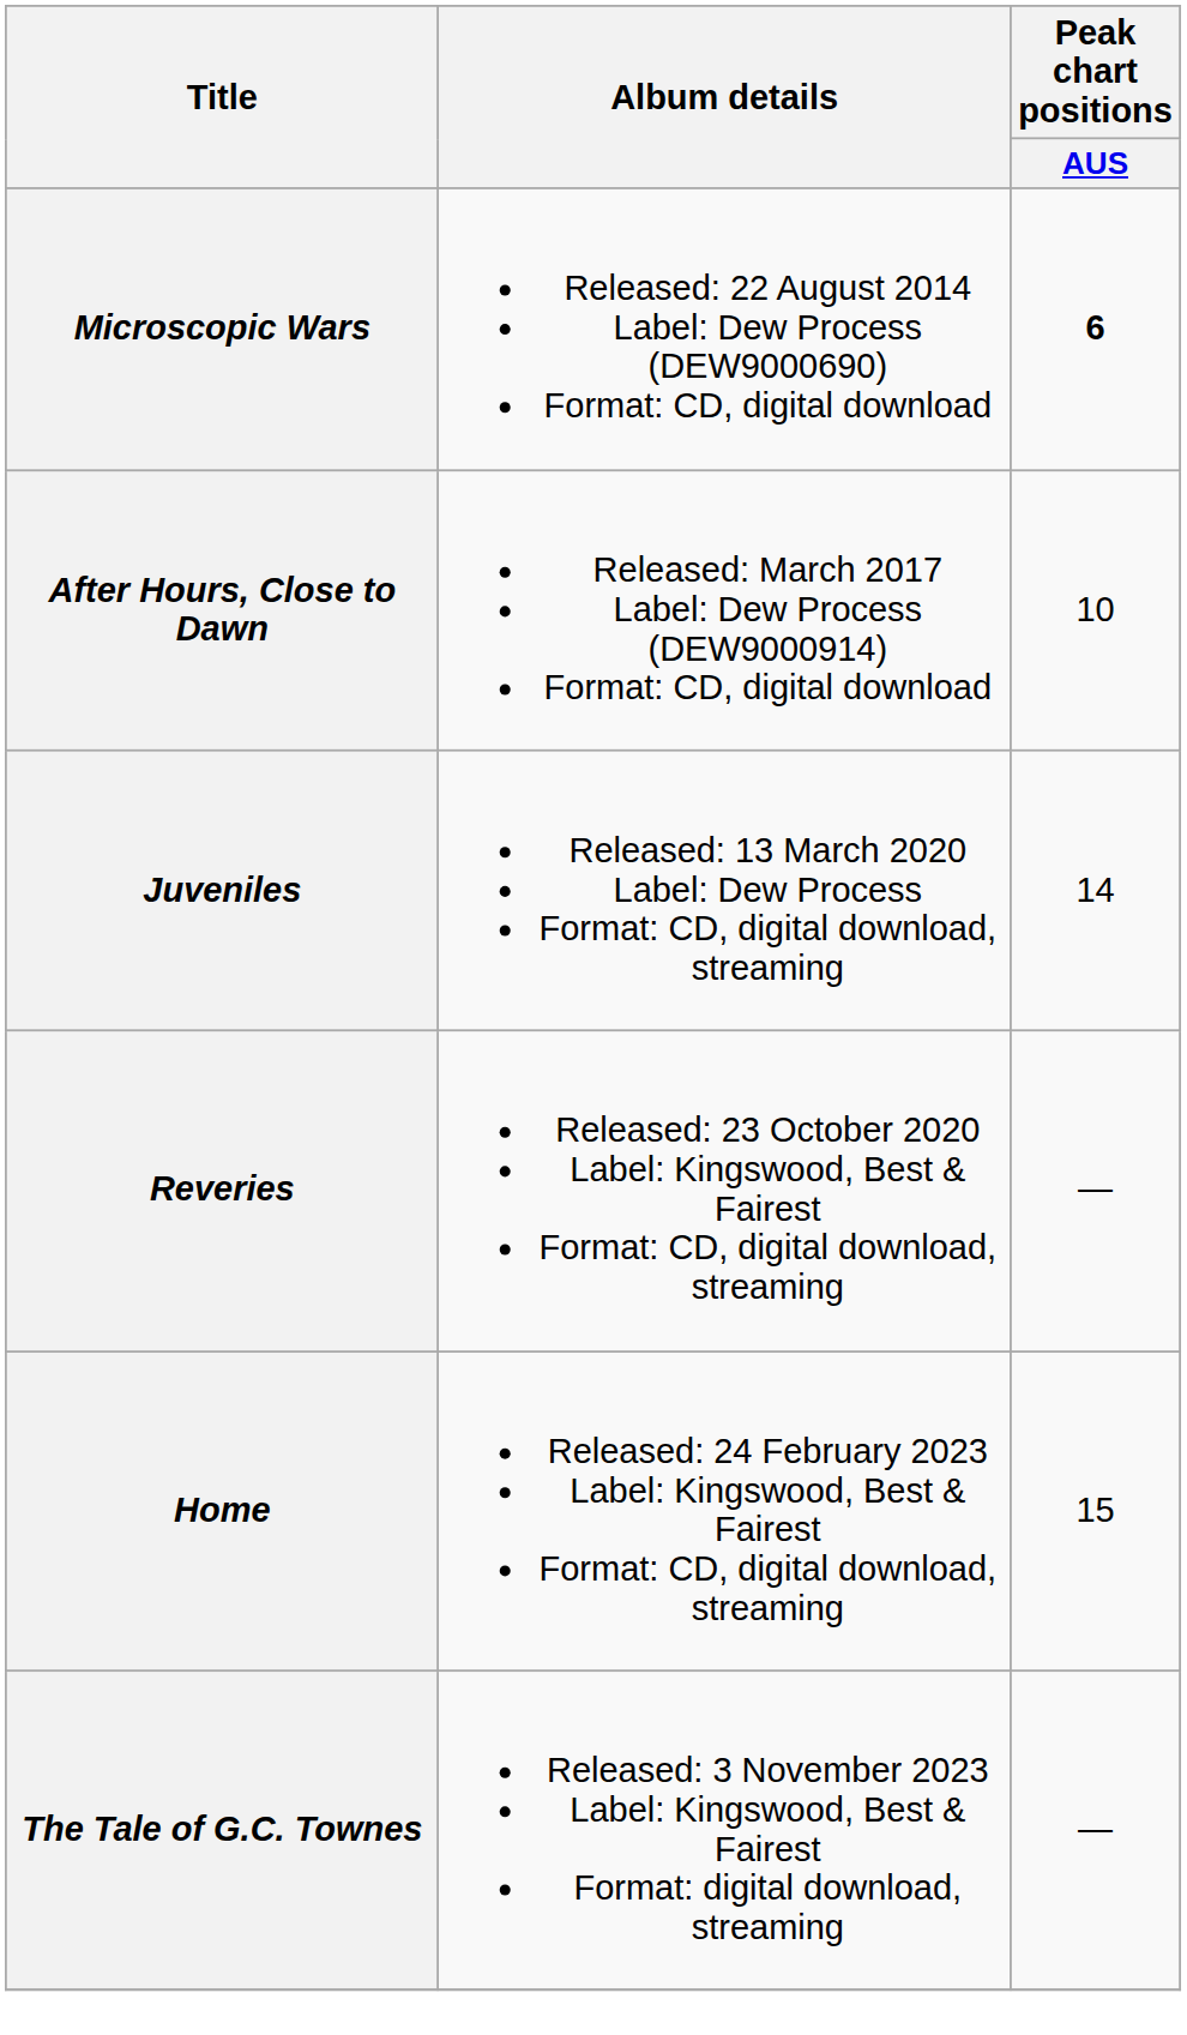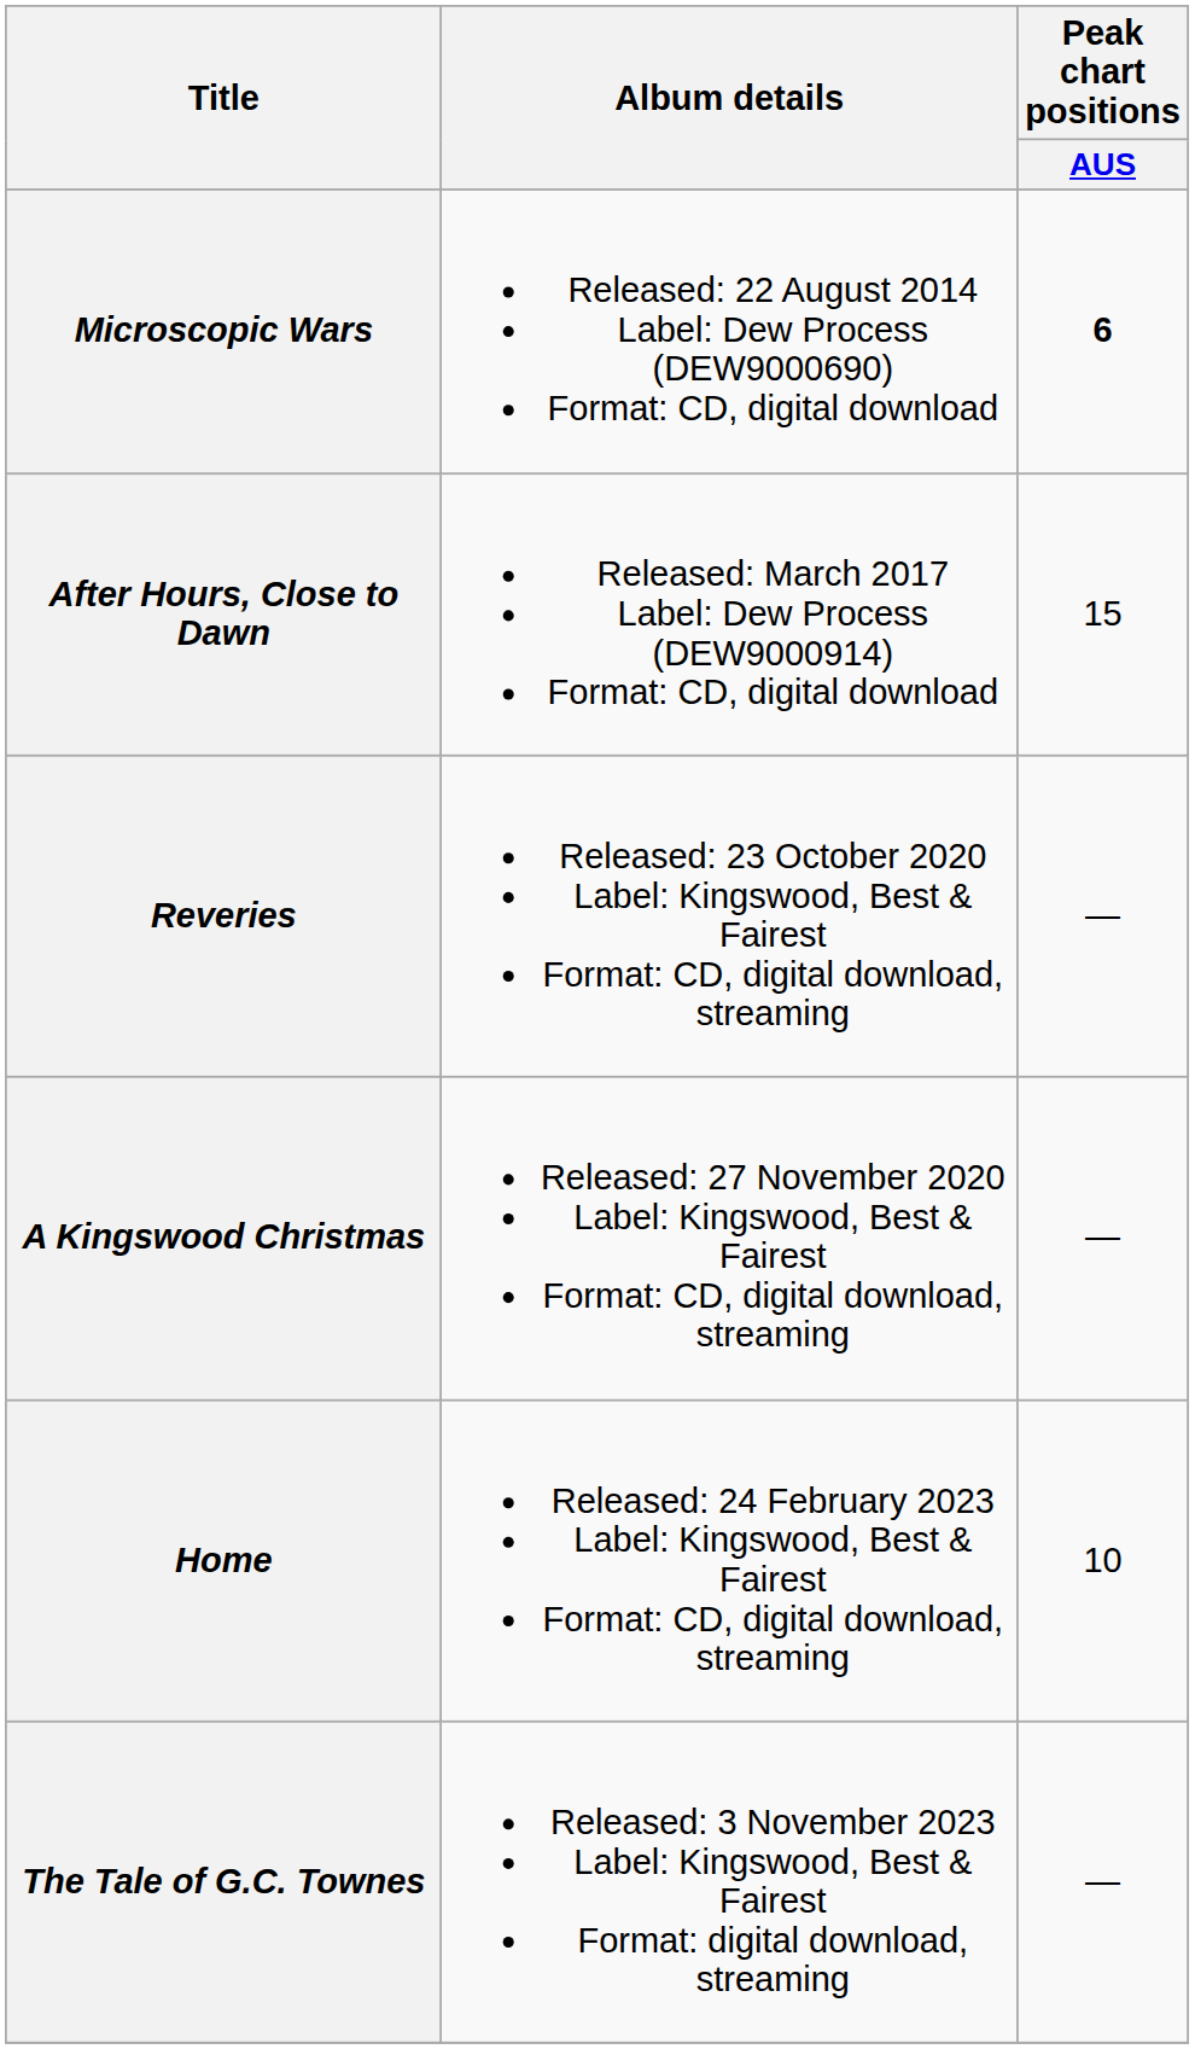After Hours, Close to Dawn | Peak chart positions / AUS: 10 -> 15
- row: Juveniles | Released: 13 March 2020 Label: Dew Process Format: CD, digital download, streaming | 14
+ row: A Kingswood Christmas | Released: 27 November 2020 Label: Kingswood, Best & Fairest Format: CD, digital download, streaming | —
Home | Peak chart positions / AUS: 15 -> 10
